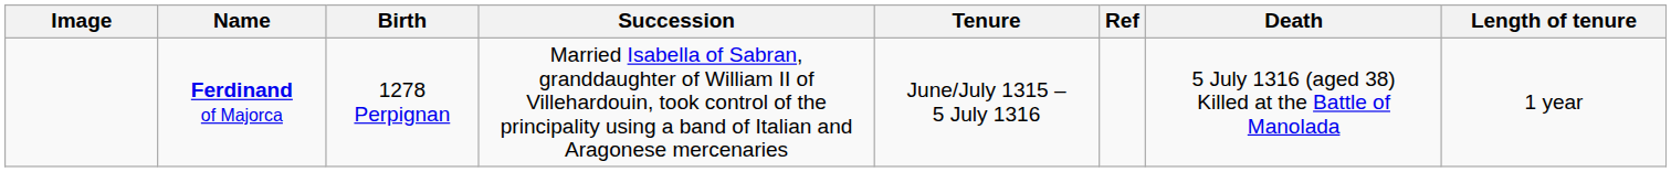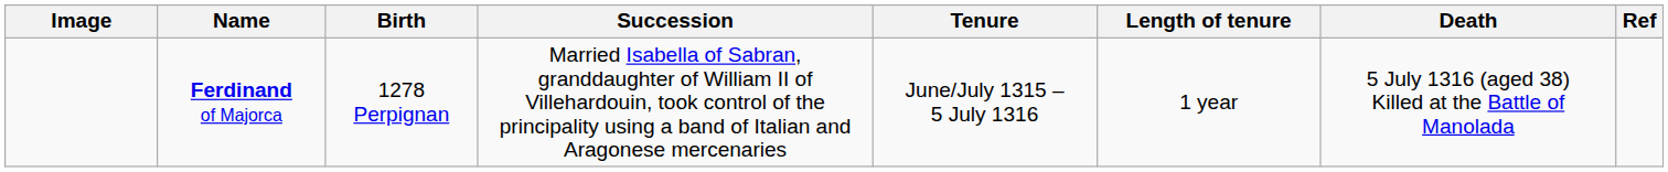columns swapped: Length of tenure <-> Ref
